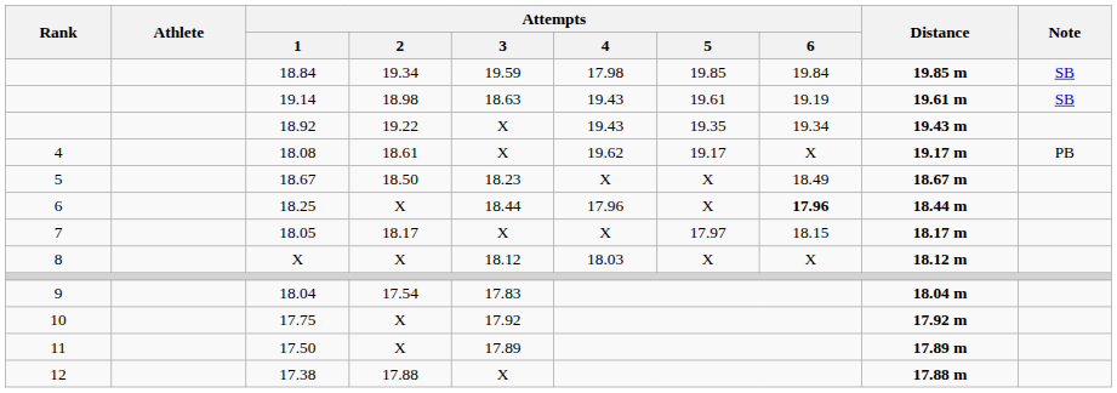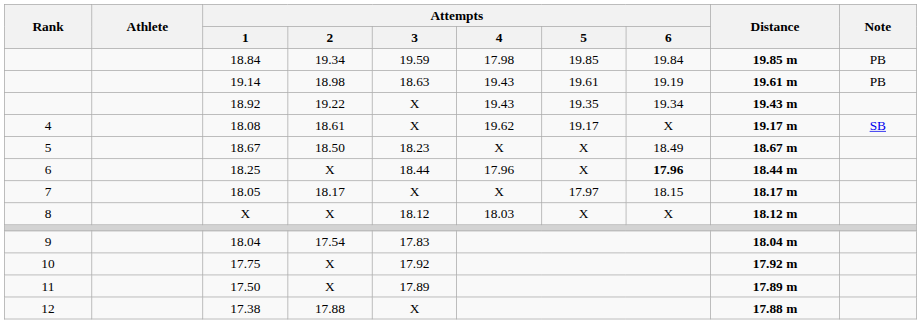18.84 | Note: SB -> PB
19.14 | Note: SB -> PB
18.08 | Note: PB -> SB
